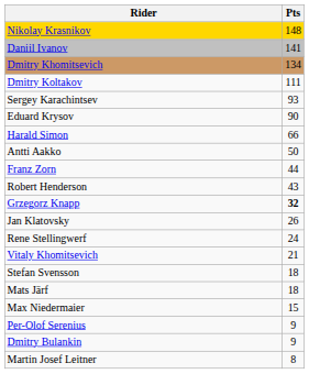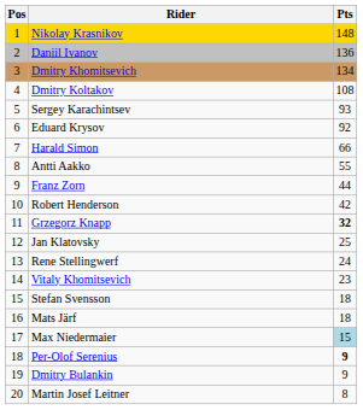+ column: Pos | 1 | 2 | 3 | 4 | 5 | 6 | 7 | 8 | 9 | 10 | 11 | 12 | 13 | 14 | 15 | 16 | 17 | 18 | 19 | 20
Daniil Ivanov | Pts: 141 -> 136
Dmitry Koltakov | Pts: 111 -> 108
Eduard Krysov | Pts: 90 -> 92
Antti Aakko | Pts: 50 -> 55
Robert Henderson | Pts: 43 -> 42
Jan Klatovsky | Pts: 26 -> 25
Vitaly Khomitsevich | Pts: 21 -> 23
Max Niedermaier | Pts: no background -> lightblue background
Per-Olof Serenius | Pts: normal -> bold
